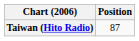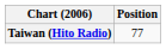Taiwan (Hito Radio) | Position: 87 -> 77
